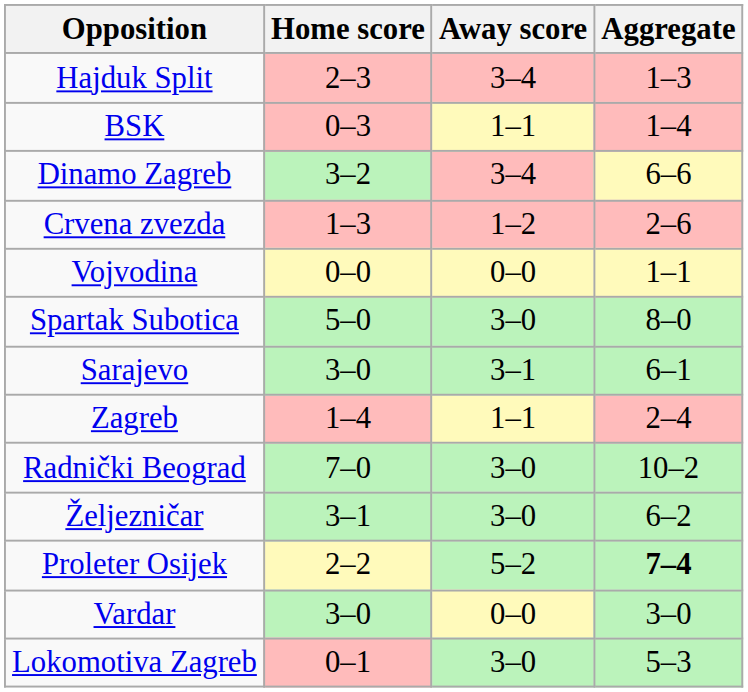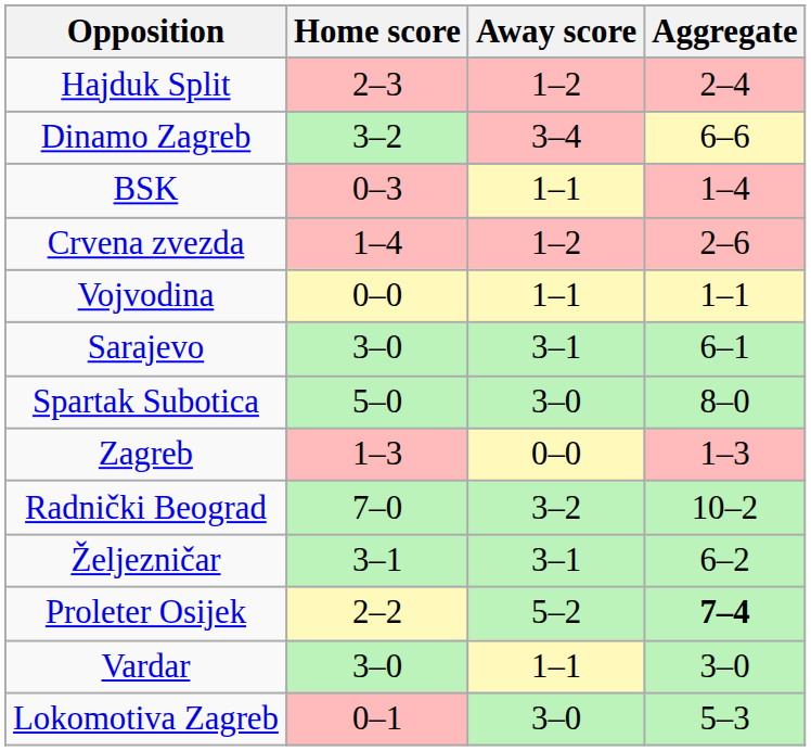Hajduk Split | Away score: 3–4 -> 1–2
Hajduk Split | Aggregate: 1–3 -> 2–4
rows swapped: BSK <-> Dinamo Zagreb
Crvena zvezda | Home score: 1–3 -> 1–4
Vojvodina | Away score: 0–0 -> 1–1
rows swapped: Sarajevo <-> Spartak Subotica
Zagreb | Home score: 1–4 -> 1–3
Zagreb | Away score: 1–1 -> 0–0
Zagreb | Aggregate: 2–4 -> 1–3
Radnički Beograd | Away score: 3–0 -> 3–2
Željezničar | Away score: 3–0 -> 3–1
Vardar | Away score: 0–0 -> 1–1
